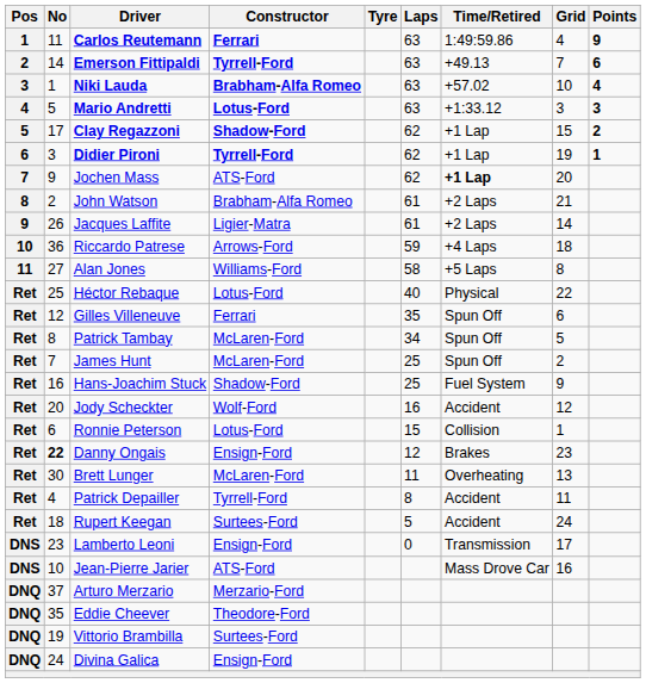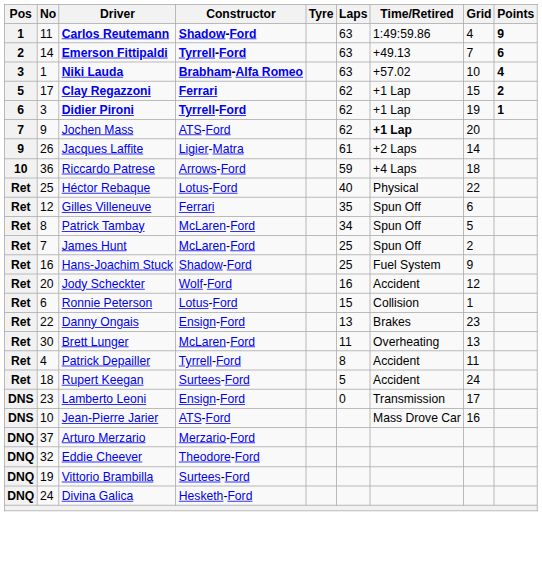Carlos Reutemann | Constructor: Ferrari -> Shadow-Ford
- row: 4 | 5 | Mario Andretti | Lotus-Ford | 63 | +1:33.12 | 3 | 3
Clay Regazzoni | Constructor: Shadow-Ford -> Ferrari
- row: 8 | 2 | John Watson | Brabham-Alfa Romeo | 61 | +2 Laps | 21
- row: 11 | 27 | Alan Jones | Williams-Ford | 58 | +5 Laps | 8
Danny Ongais | No: bold -> normal
Danny Ongais | Laps: 12 -> 13
Eddie Cheever | No: 35 -> 32
Divina Galica | Constructor: Ensign-Ford -> Hesketh-Ford
